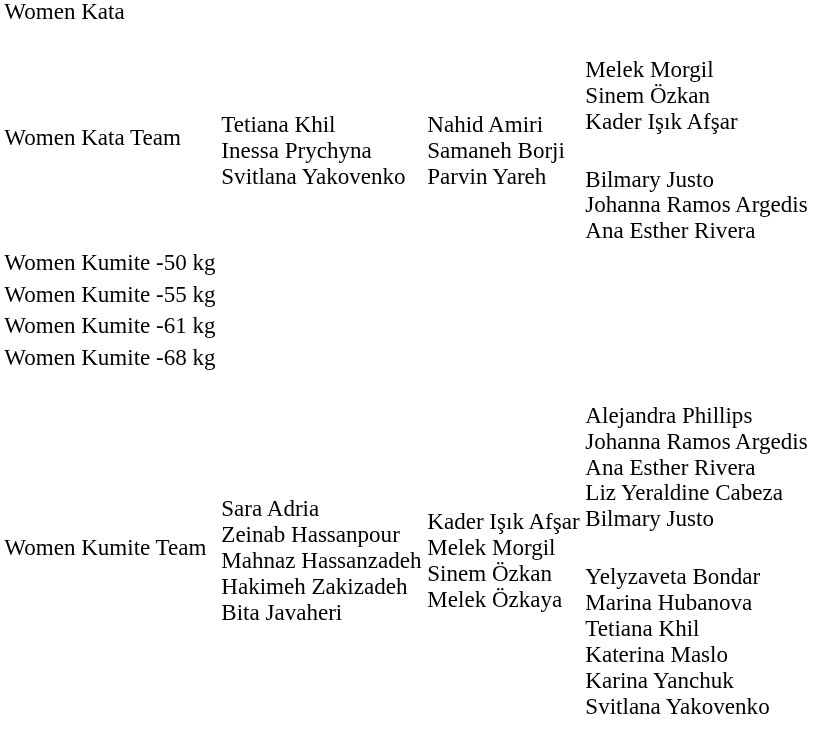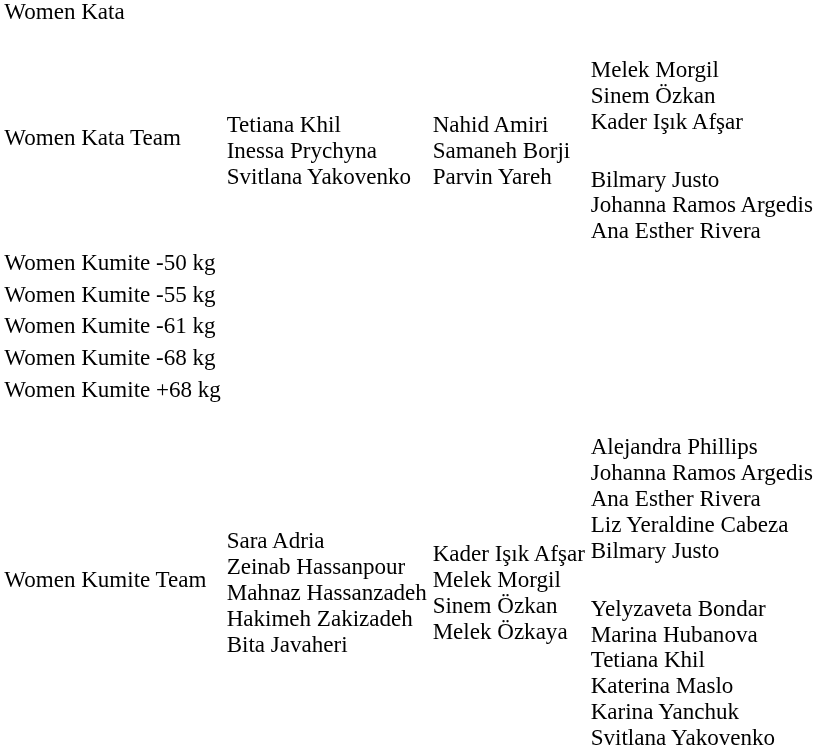+ row: Women Kumite +68 kg
